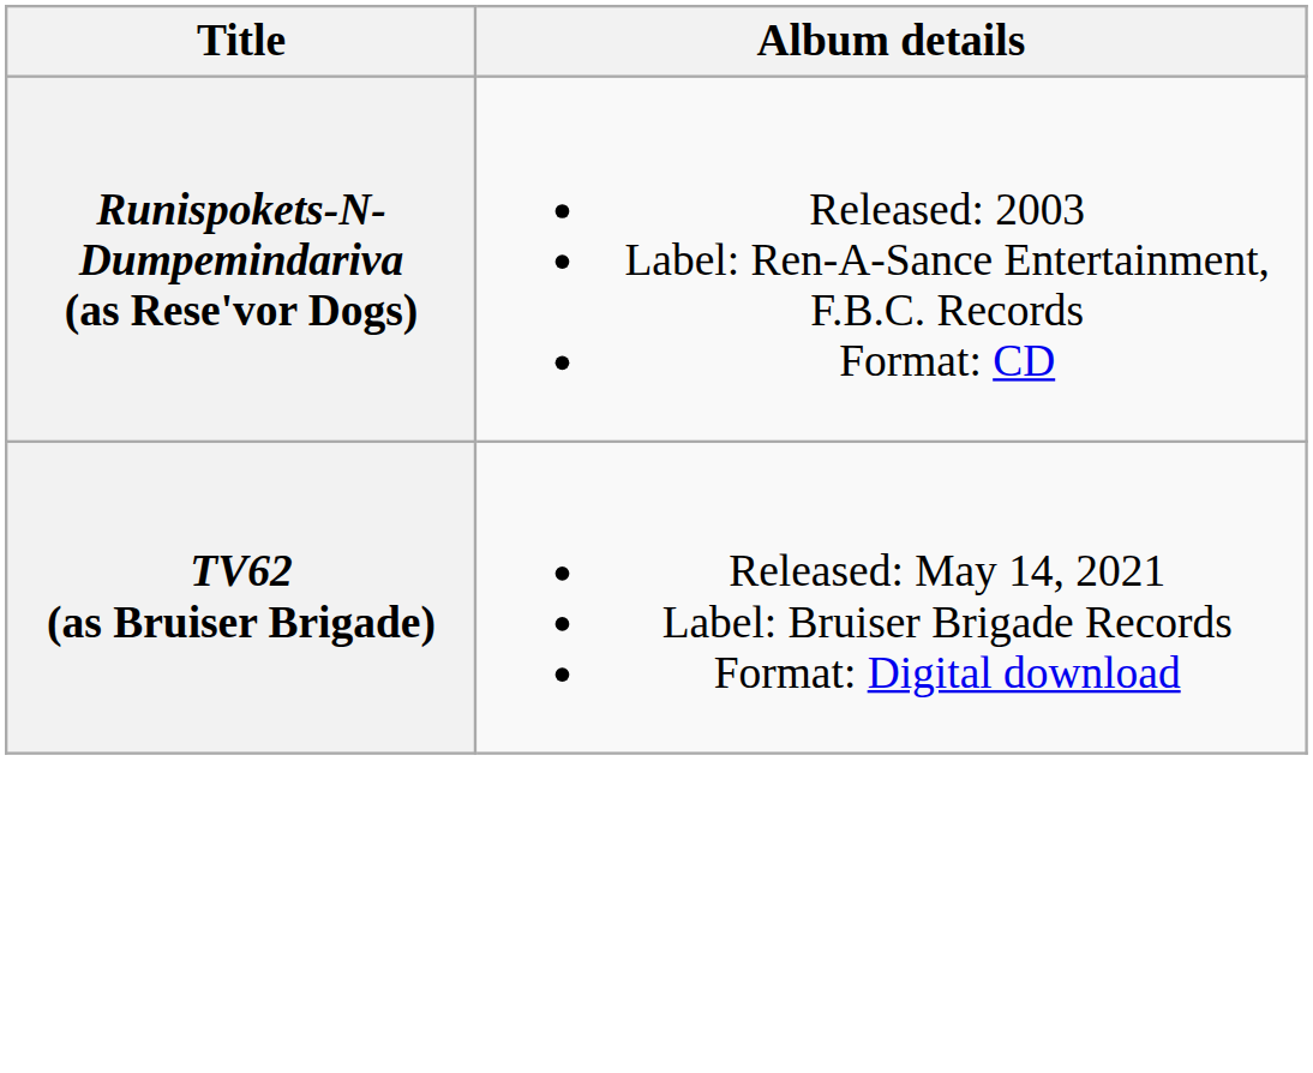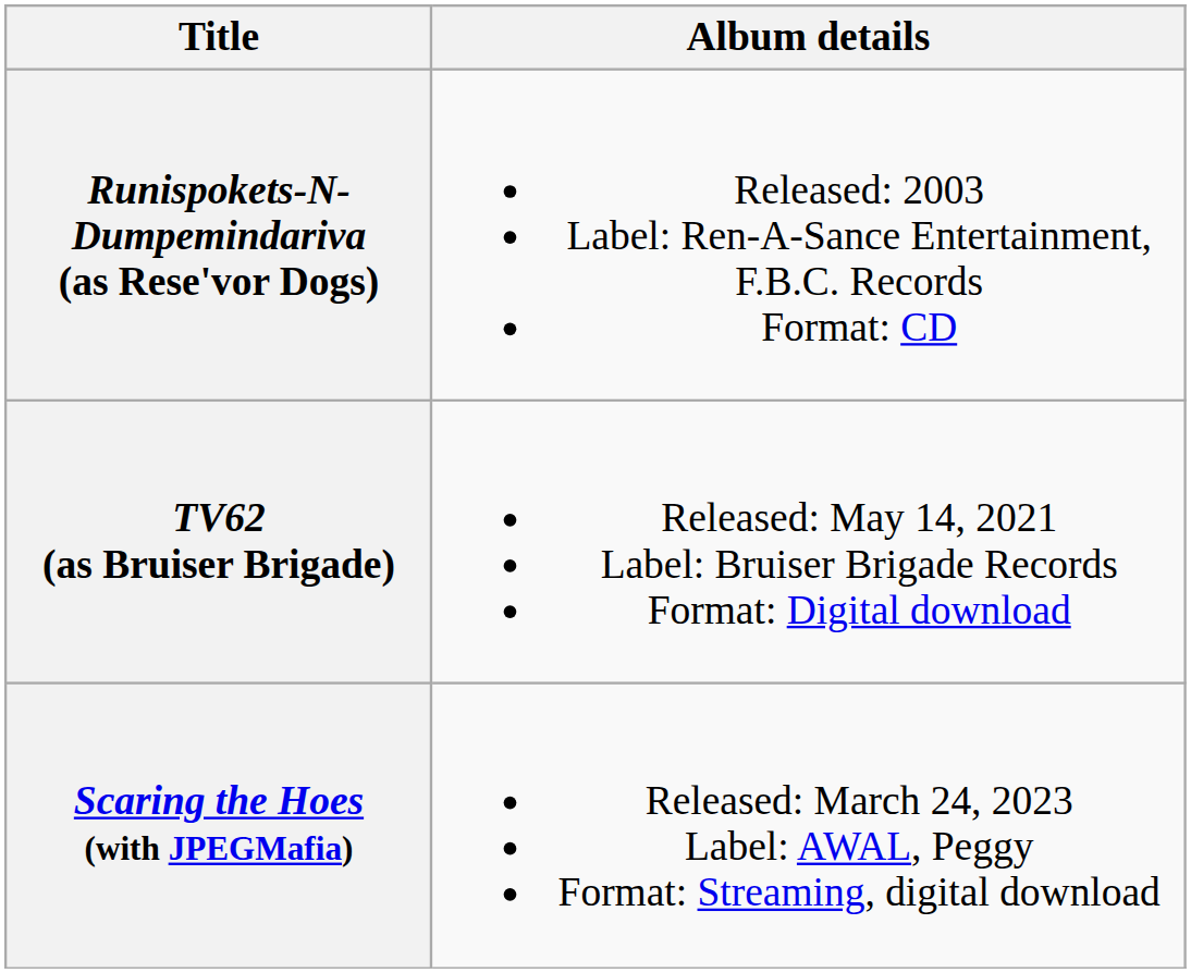+ row: Scaring the Hoes (with JPEGMafia) | Released: March 24, 2023 Label: AWAL, Peggy Format: Streaming, digital download
